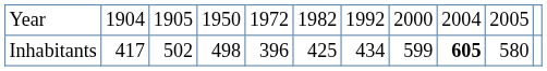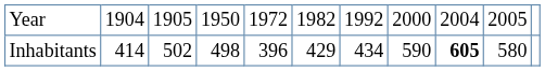Inhabitants | column 2: 417 -> 414
Inhabitants | column 6: 425 -> 429
Inhabitants | column 8: 599 -> 590
